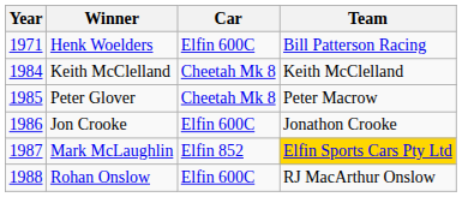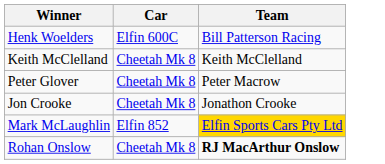- column: Year | 1971 | 1984 | 1985 | 1986 | 1987 | 1988
Jon Crooke | Car: Elfin 600C -> Cheetah Mk 8
Rohan Onslow | Car: Elfin 600C -> Cheetah Mk 8
Rohan Onslow | Team: normal -> bold
